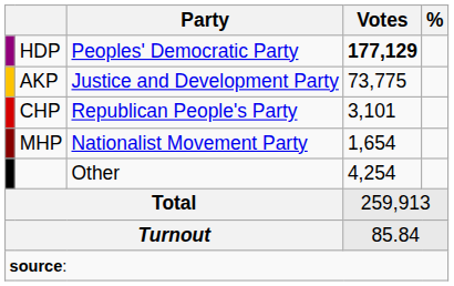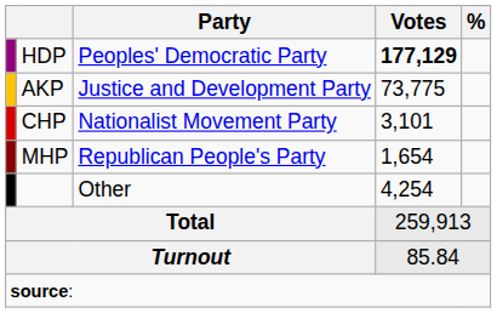CHP | Party: Republican People's Party -> Nationalist Movement Party
MHP | Party: Nationalist Movement Party -> Republican People's Party
